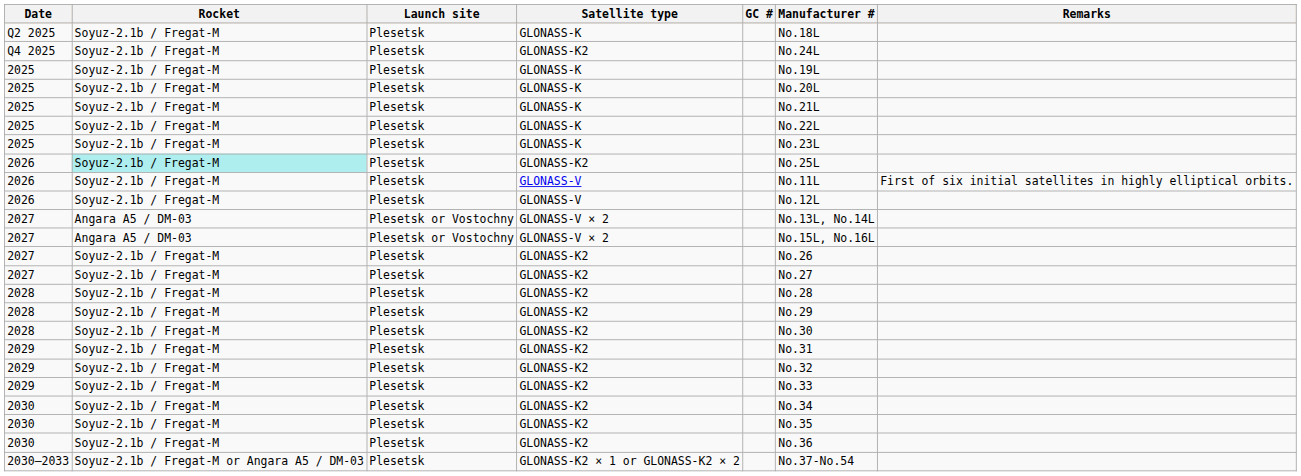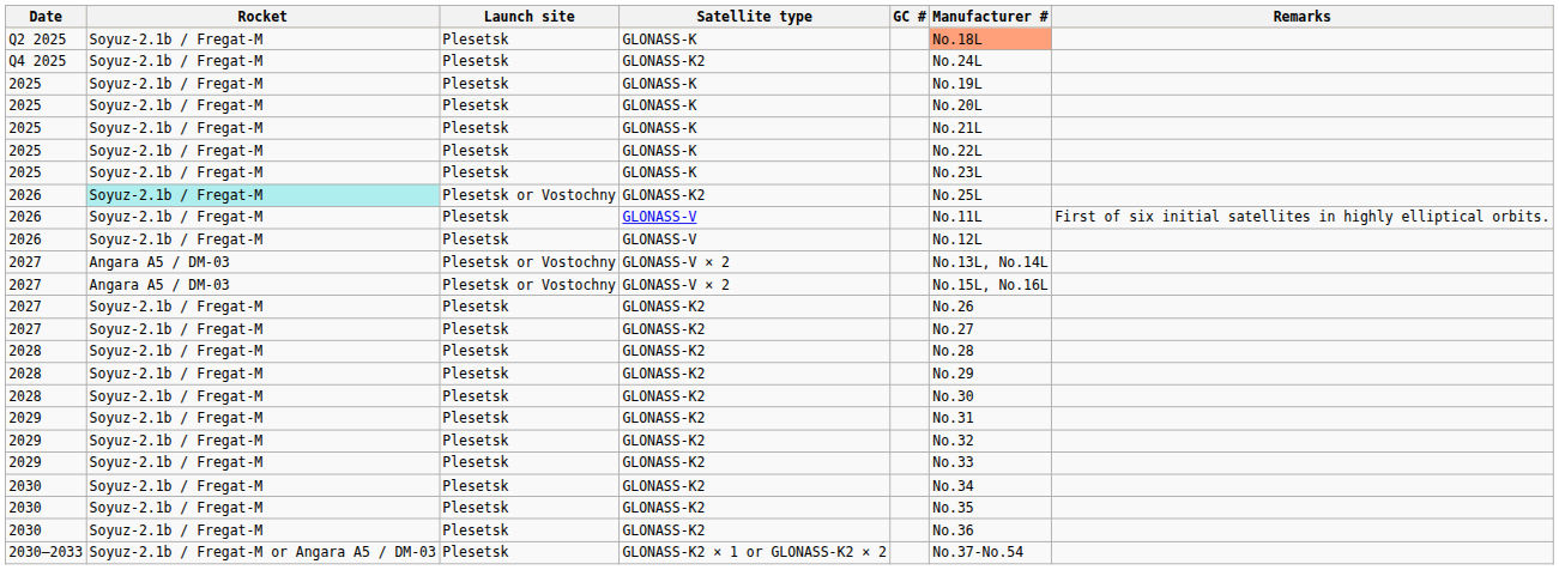Q2 2025 | Manufacturer #: no background -> lightsalmon background
2026 / GLONASS-K2 | Launch site: Plesetsk -> Plesetsk or Vostochny
